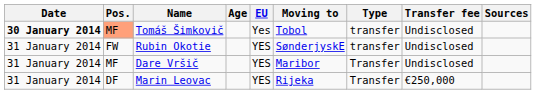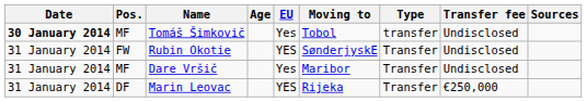Tomáš Šimkovič | Pos.: lightsalmon background -> no background
Rubin Okotie | Type: transfer -> Transfer
Dare Vršič | EU: YES -> Yes
